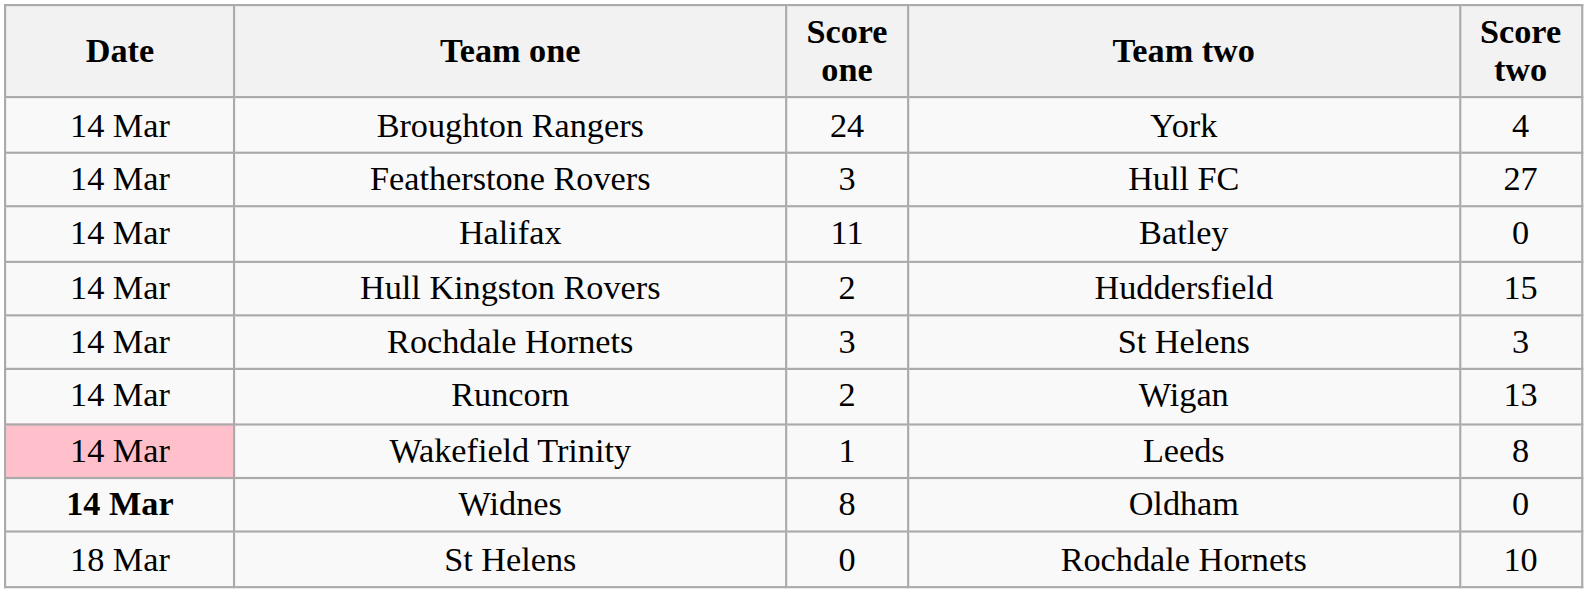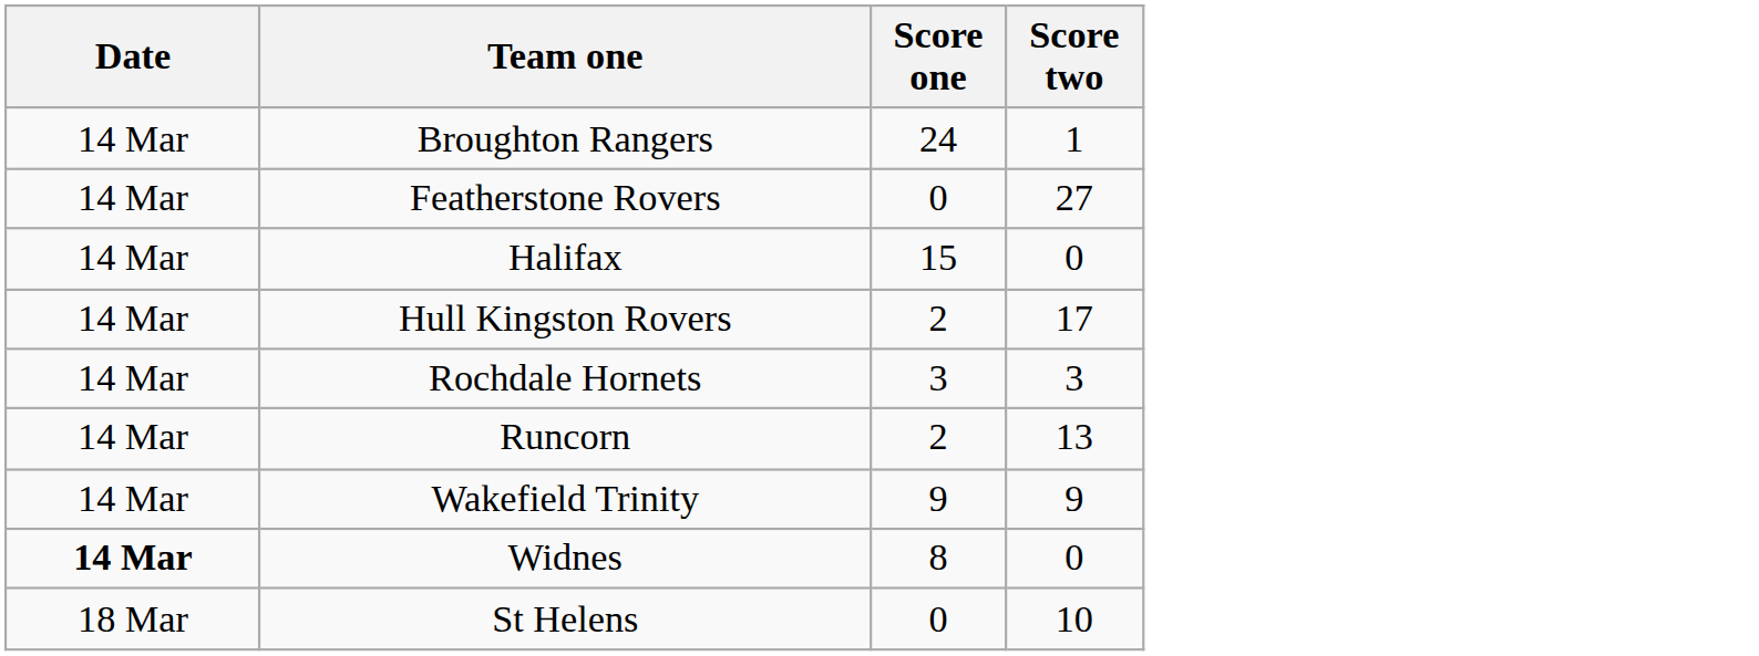- column: Team two | York | Hull FC | Batley | Huddersfield | St Helens | Wigan | Leeds | Oldham | Rochdale Hornets
Broughton Rangers | Score two: 4 -> 1
Featherstone Rovers | Score one: 3 -> 0
Halifax | Score one: 11 -> 15
Hull Kingston Rovers | Score two: 15 -> 17
Wakefield Trinity | Date: pink background -> no background
Wakefield Trinity | Score one: 1 -> 9
Wakefield Trinity | Score two: 8 -> 9
